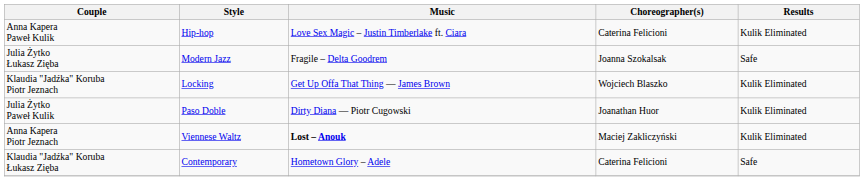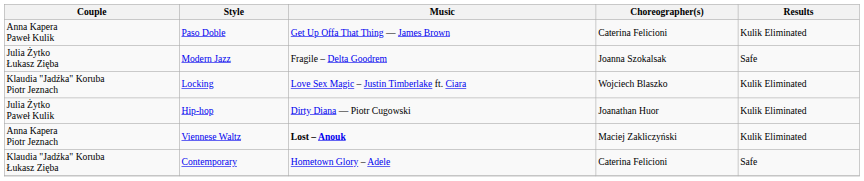Anna Kapera Paweł Kulik | Style: Hip-hop -> Paso Doble
Anna Kapera Paweł Kulik | Music: Love Sex Magic – Justin Timberlake ft. Ciara -> Get Up Offa That Thing — James Brown
Klaudia "Jadźka" Koruba Piotr Jeznach | Music: Get Up Offa That Thing — James Brown -> Love Sex Magic – Justin Timberlake ft. Ciara
Julia Żytko Paweł Kulik | Style: Paso Doble -> Hip-hop
